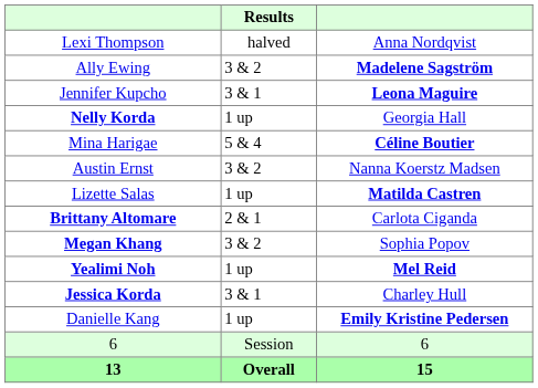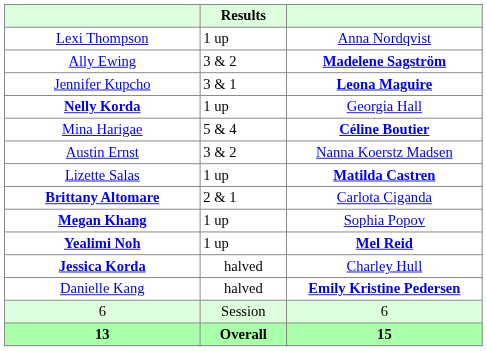Lexi Thompson | Results: halved -> 1 up
Megan Khang | Results: 3 & 2 -> 1 up
Jessica Korda | Results: 3 & 1 -> halved
Danielle Kang | Results: 1 up -> halved
